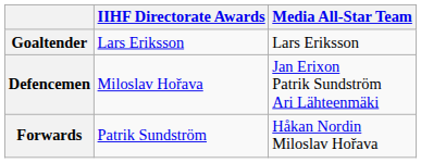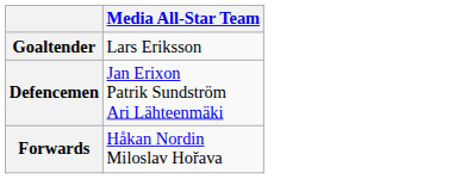- column: IIHF Directorate Awards | Lars Eriksson | Miloslav Hořava | Patrik Sundström
